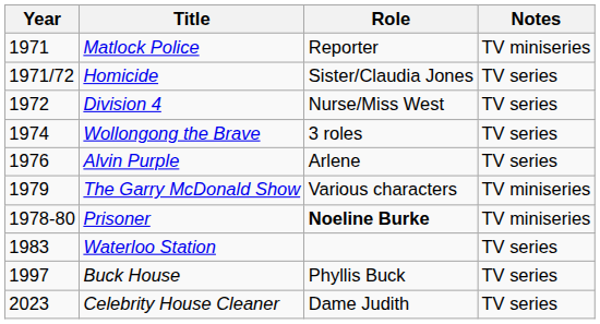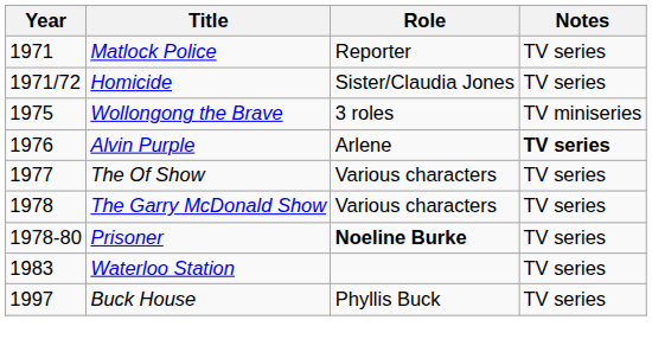Matlock Police | Notes: TV miniseries -> TV series
- row: 1972 | Division 4 | Nurse/Miss West | TV series
Wollongong the Brave | Year: 1974 -> 1975
Wollongong the Brave | Notes: TV series -> TV miniseries
Alvin Purple | Notes: normal -> bold
+ row: 1977 | The Of Show | Various characters | TV series
The Garry McDonald Show | Year: 1979 -> 1978
The Garry McDonald Show | Notes: TV miniseries -> TV series
Prisoner | Notes: TV miniseries -> TV series
- row: 2023 | Celebrity House Cleaner | Dame Judith | TV series
